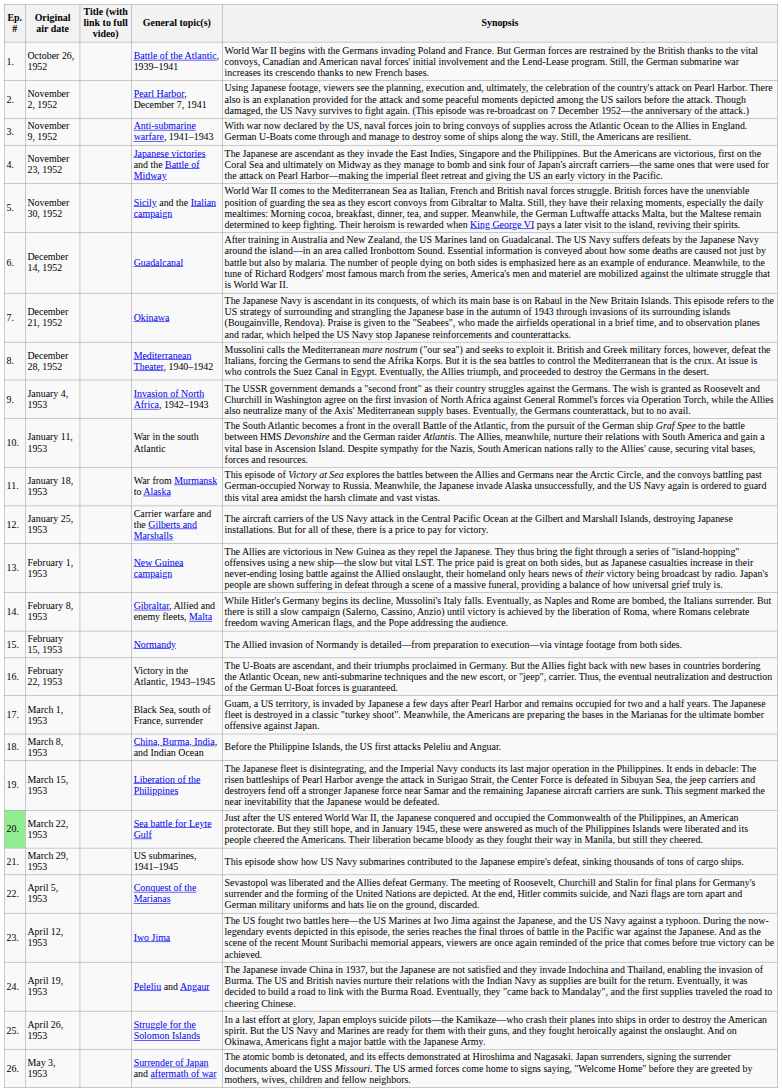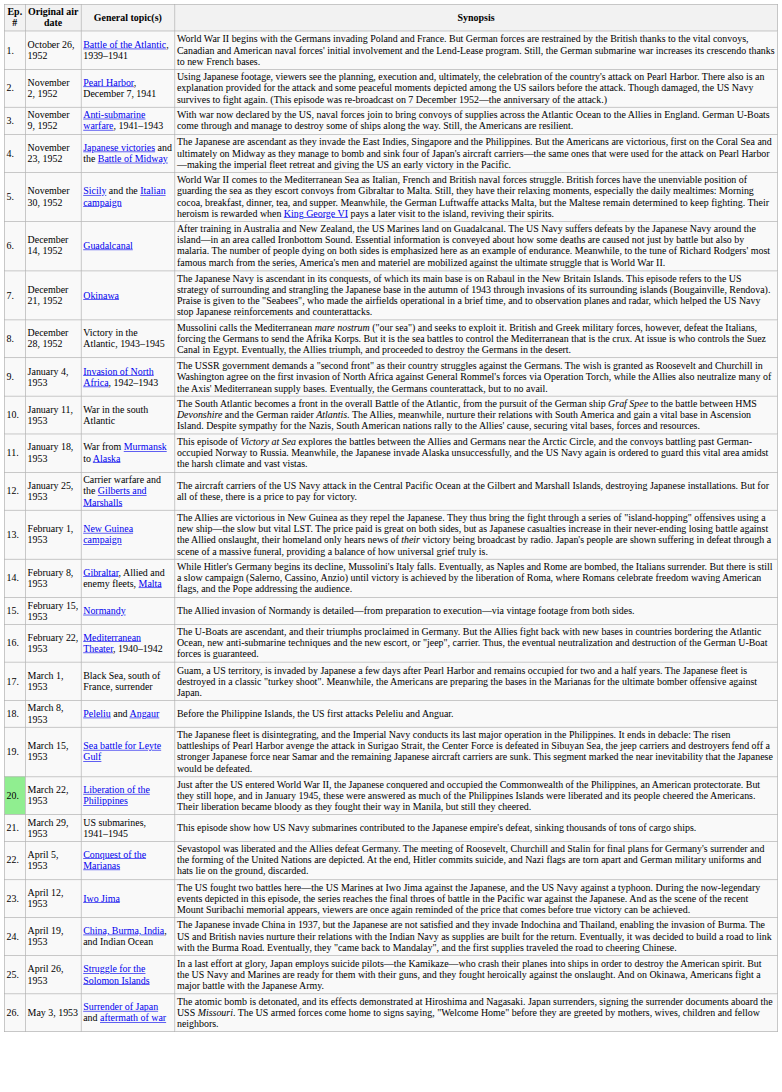- column: Title (with link to full video)
December 28, 1952 | General topic(s): Mediterranean Theater, 1940–1942 -> Victory in the Atlantic, 1943–1945
February 22, 1953 | General topic(s): Victory in the Atlantic, 1943–1945 -> Mediterranean Theater, 1940–1942
March 8, 1953 | General topic(s): China, Burma, India, and Indian Ocean -> Peleliu and Angaur
March 15, 1953 | General topic(s): Liberation of the Philippines -> Sea battle for Leyte Gulf
March 22, 1953 | General topic(s): Sea battle for Leyte Gulf -> Liberation of the Philippines
April 19, 1953 | General topic(s): Peleliu and Angaur -> China, Burma, India, and Indian Ocean
